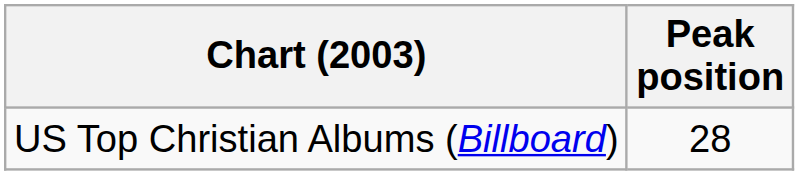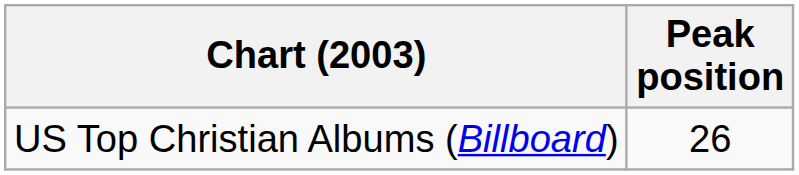US Top Christian Albums (Billboard) | Peak position: 28 -> 26
